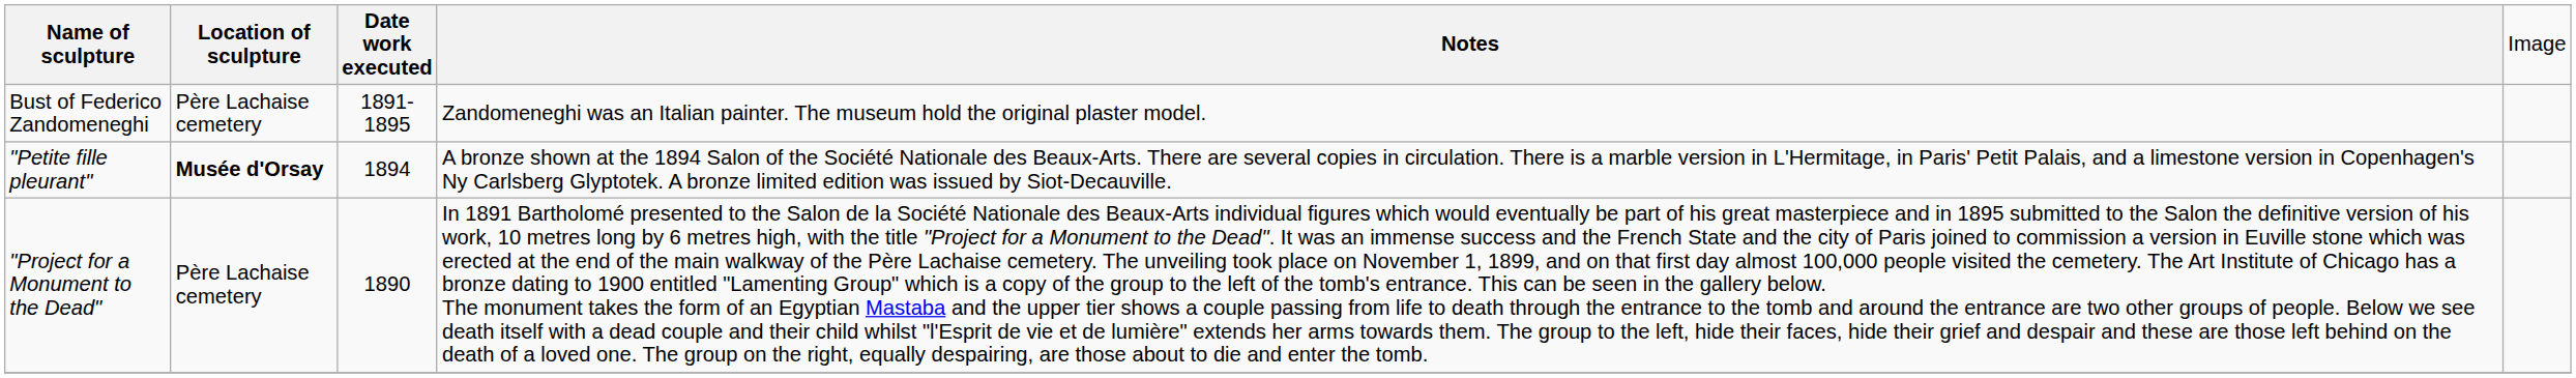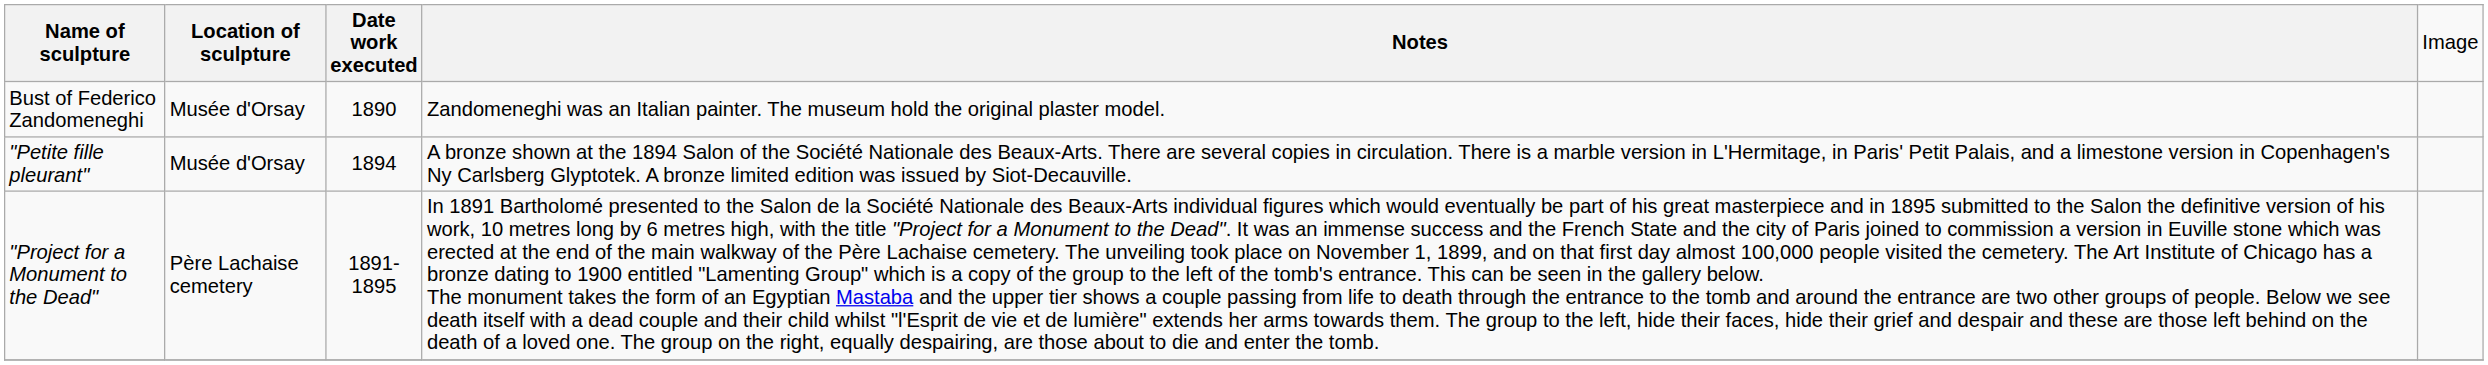Bust of Federico Zandomeneghi | column 2: Père Lachaise cemetery -> Musée d'Orsay
Bust of Federico Zandomeneghi | column 3: 1891-1895 -> 1890
"Petite fille pleurant" | column 2: bold -> normal
"Project for a Monument to the Dead" | column 3: 1890 -> 1891-1895
